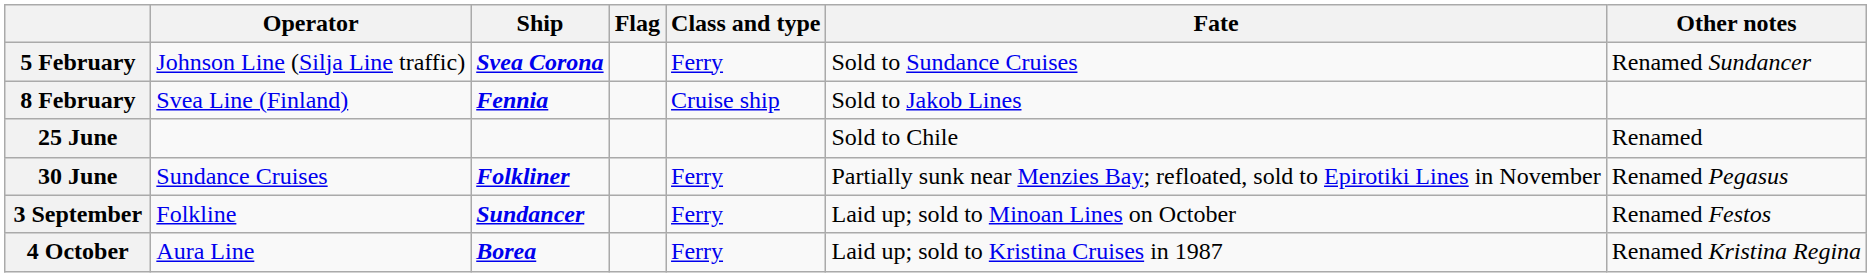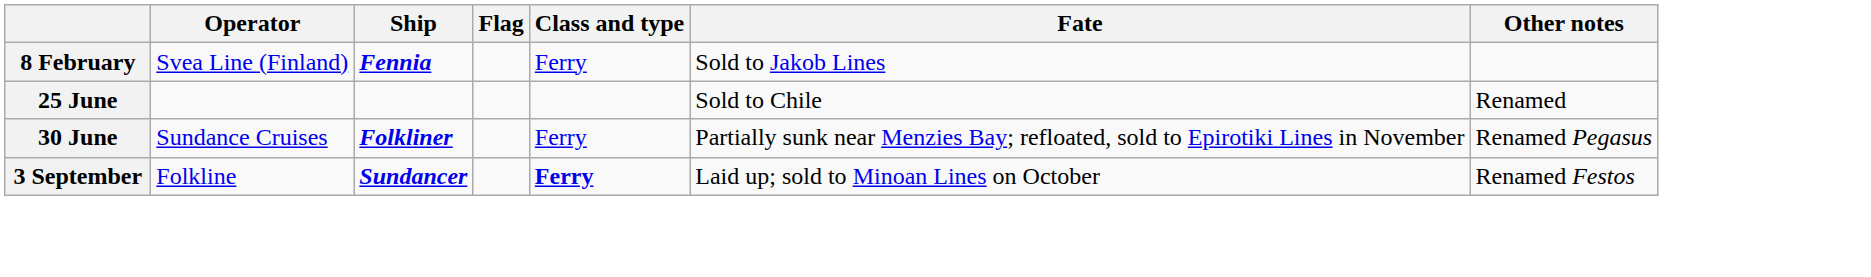- row: 5 February | Johnson Line (Silja Line traffic) | Svea Corona | Ferry | Sold to Sundance Cruises | Renamed Sundancer
8 February | Class and type: Cruise ship -> Ferry
3 September | Class and type: normal -> bold
- row: 4 October | Aura Line | Borea | Ferry | Laid up; sold to Kristina Cruises in 1987 | Renamed Kristina Regina
